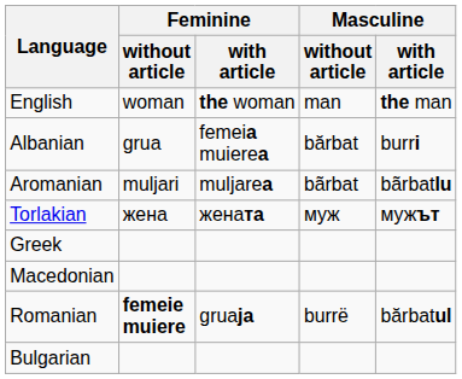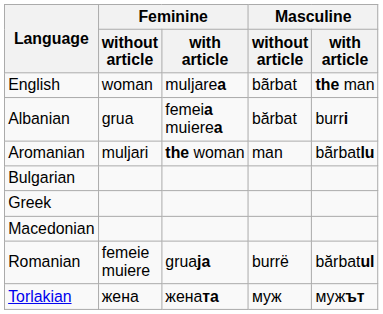English | Feminine / with article: the woman -> muljarea
English | Masculine / without article: man -> bãrbat
Aromanian | Feminine / with article: muljarea -> the woman
Aromanian | Masculine / without article: bãrbat -> man
rows swapped: Bulgarian <-> Torlakian
Romanian | Feminine / without article: bold -> normal
